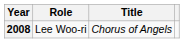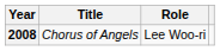columns swapped: Title <-> Role
